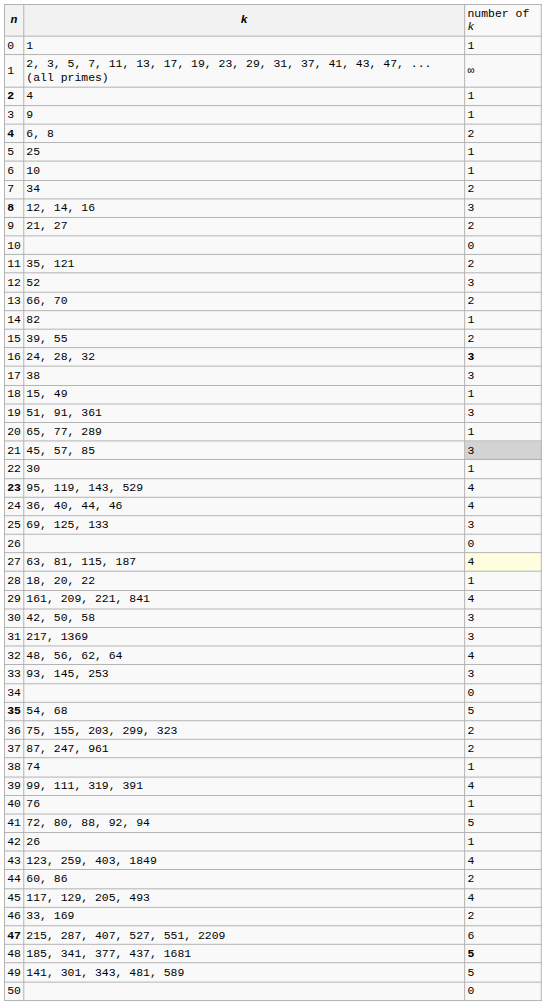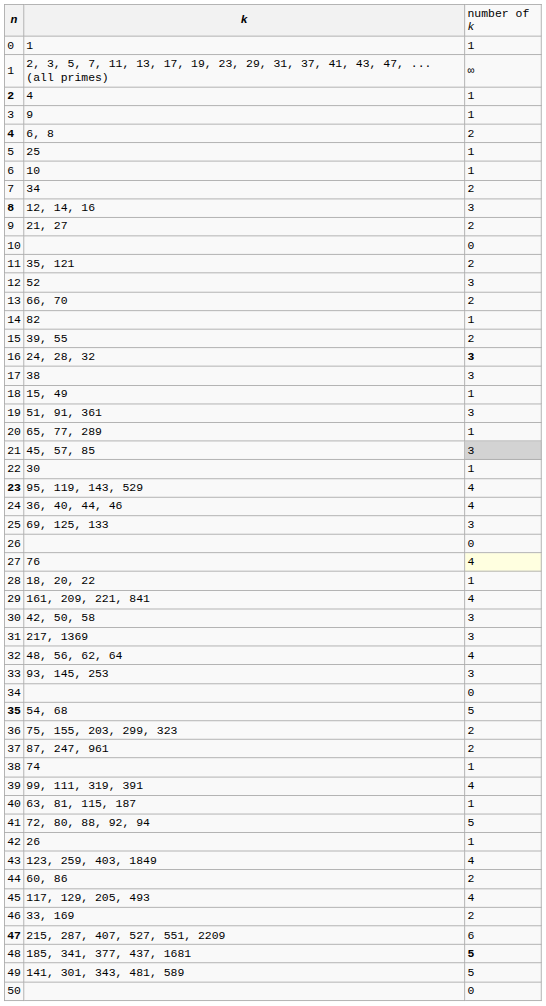27 | column 2: 63, 81, 115, 187 -> 76
40 | column 2: 76 -> 63, 81, 115, 187
